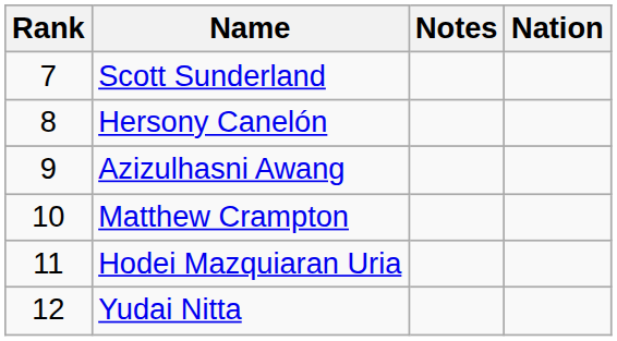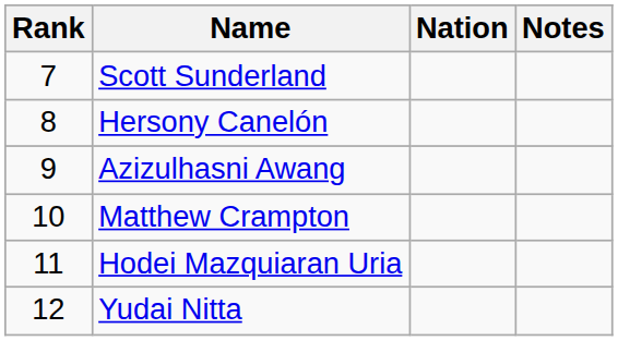columns swapped: Nation <-> Notes
